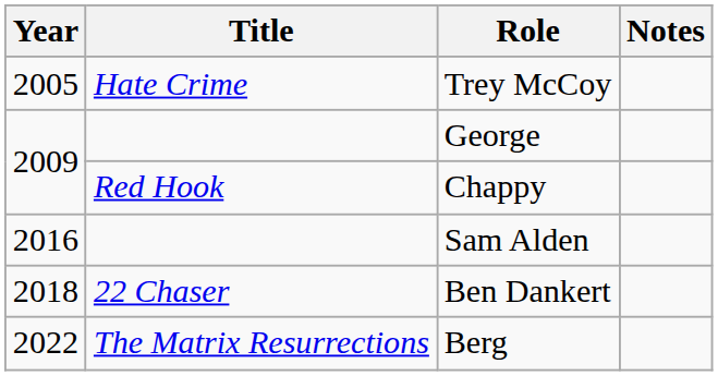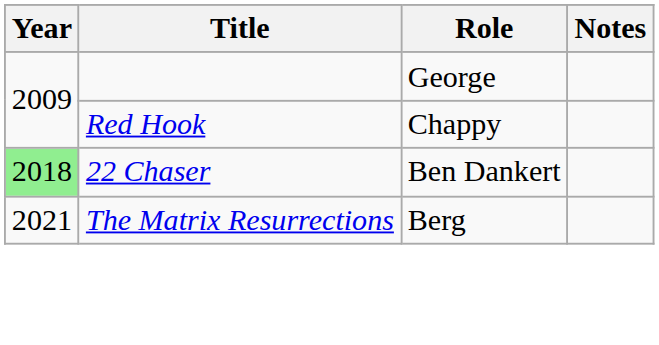- row: 2005 | Hate Crime | Trey McCoy
- row: 2016 | Sam Alden
Ben Dankert | Year: no background -> lightgreen background
Berg | Year: 2022 -> 2021
